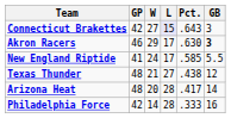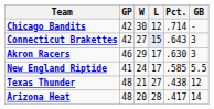+ row: Chicago Bandits | 42 | 30 | 12 | .714 | -
Akron Racers | GB: bold -> normal
- row: Philadelphia Force | 42 | 14 | 28 | .333 | 16
